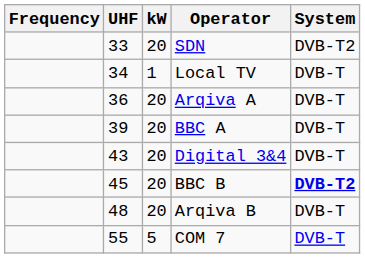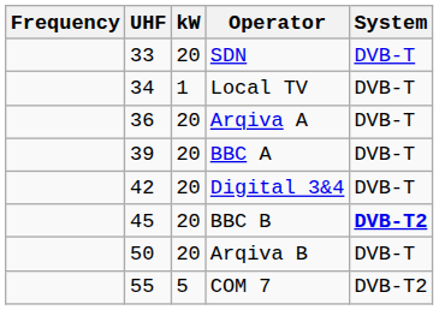SDN | System: DVB-T2 -> DVB-T
Digital 3&4 | UHF: 43 -> 42
Arqiva B | UHF: 48 -> 50
COM 7 | System: DVB-T -> DVB-T2
